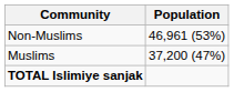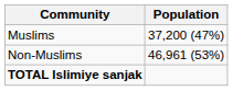rows swapped: Muslims <-> Non-Muslims
